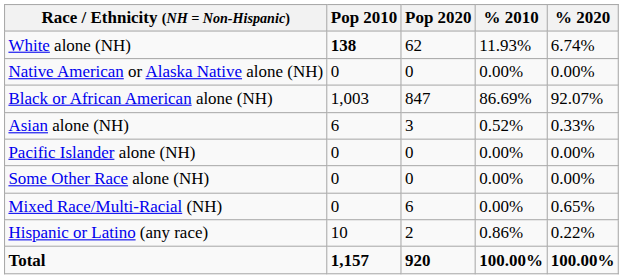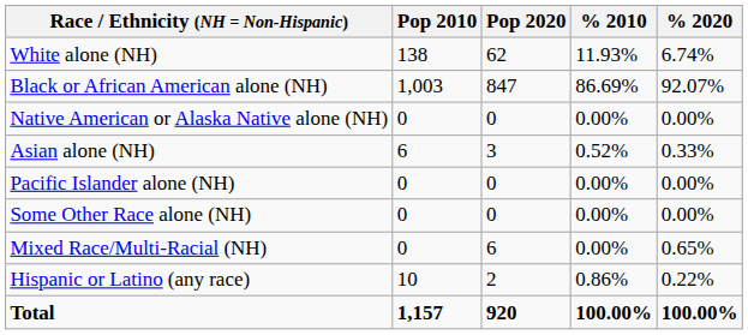White alone (NH) | Pop 2010: bold -> normal
rows swapped: Black or African American alone (NH) <-> Native American or Alaska Native alone (NH)
